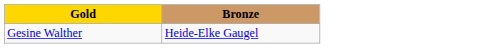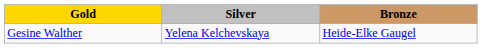+ column: Silver | Yelena Kelchevskaya
